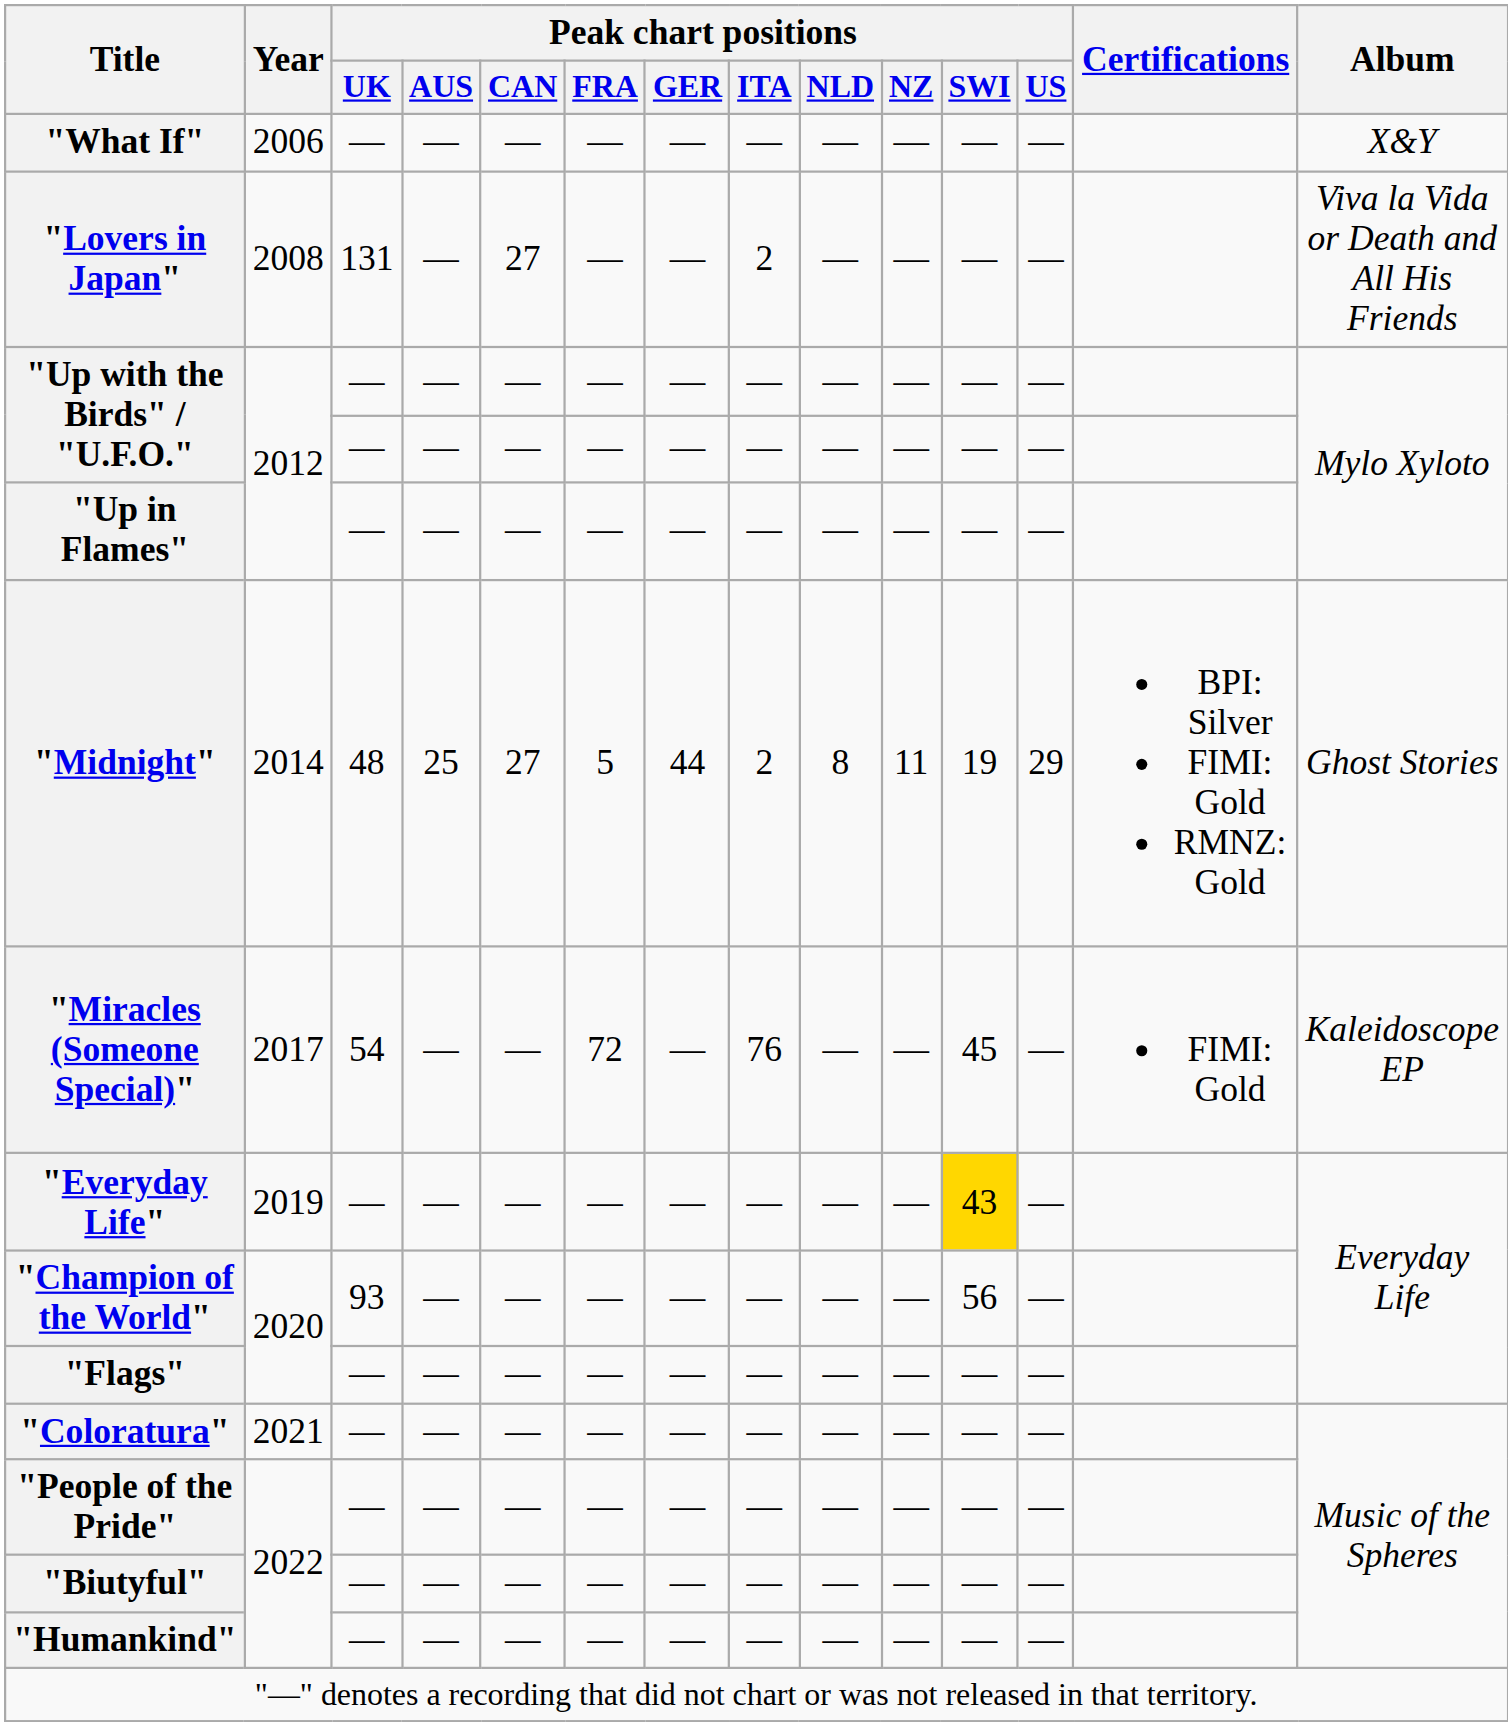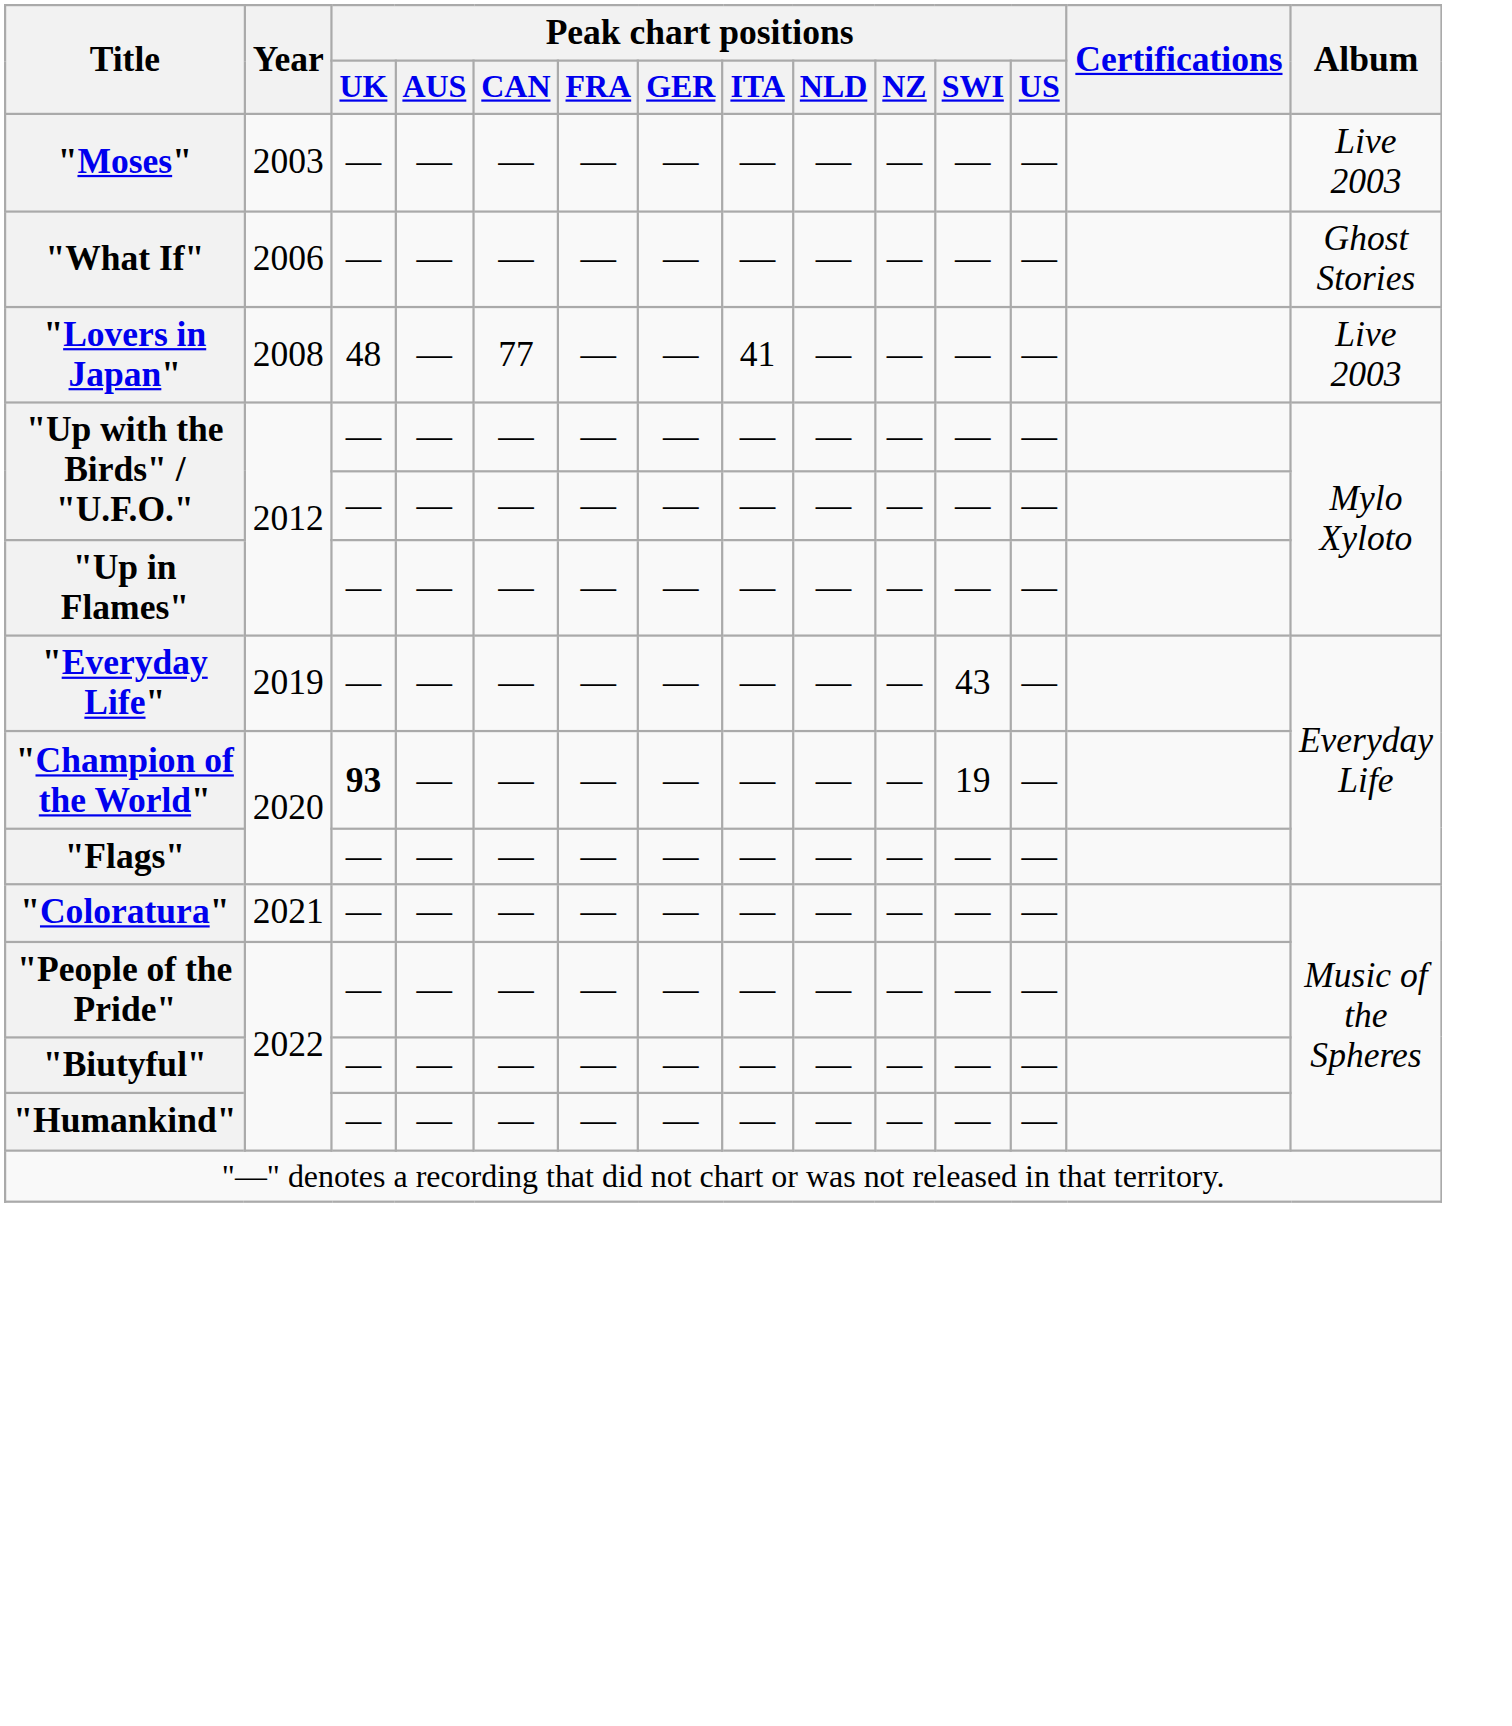+ row: "Moses" | 2003 | — | — | — | — | — | — | — | — | — | — | Live 2003
"What If" | Album: X&Y -> Ghost Stories
"Lovers in Japan" | Peak chart positions / UK: 131 -> 48
"Lovers in Japan" | Peak chart positions / CAN: 27 -> 77
"Lovers in Japan" | Peak chart positions / ITA: 2 -> 41
"Lovers in Japan" | Album: Viva la Vida or Death and All His Friends -> Live 2003
- row: "Midnight" | 2014 | 48 | 25 | 27 | 5 | 44 | 2 | 8 | 11 | 19 | 29 | BPI: Silver FIMI: Gold RMNZ: Gold | Ghost Stories
- row: "Miracles (Someone Special)" | 2017 | 54 | — | — | 72 | — | 76 | — | — | 45 | — | FIMI: Gold | Kaleidoscope EP
"Everyday Life" | Peak chart positions / SWI: gold background -> no background
"Champion of the World" | Peak chart positions / UK: normal -> bold
"Champion of the World" | Peak chart positions / SWI: 56 -> 19
